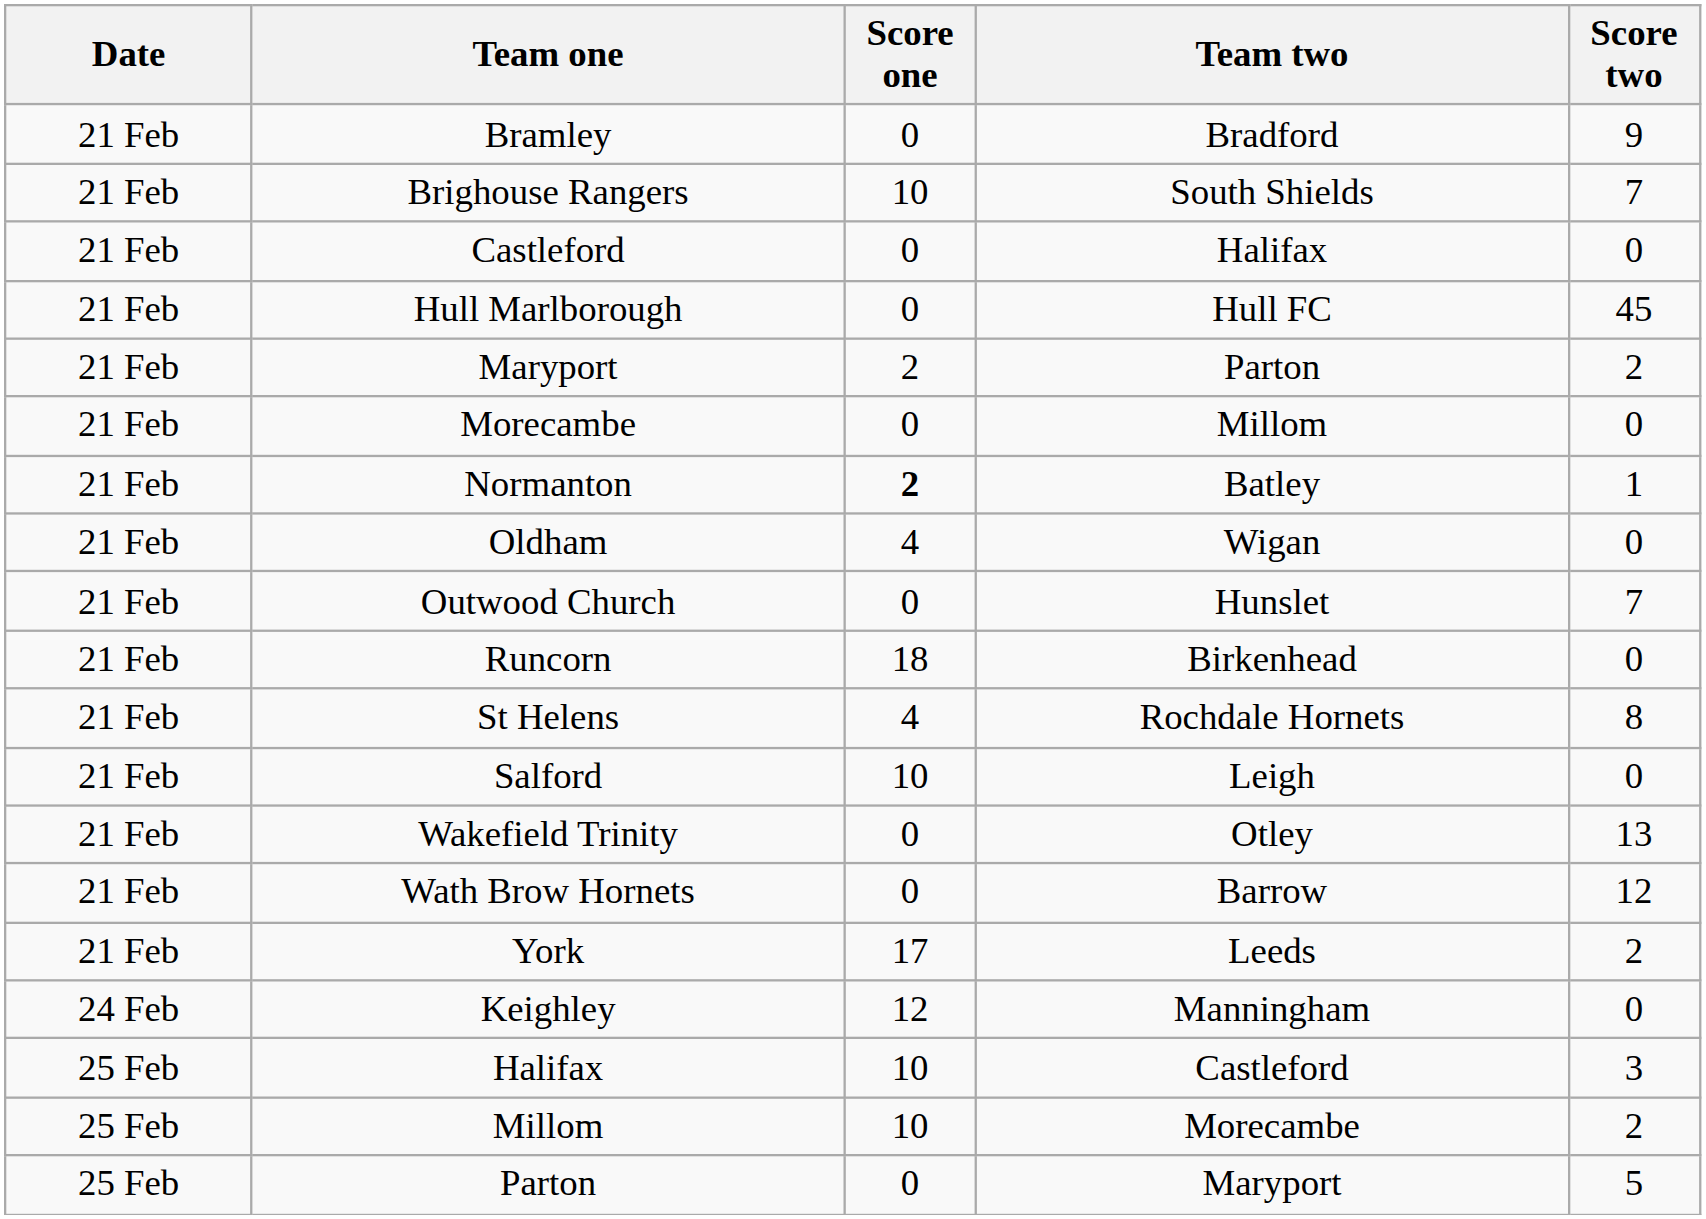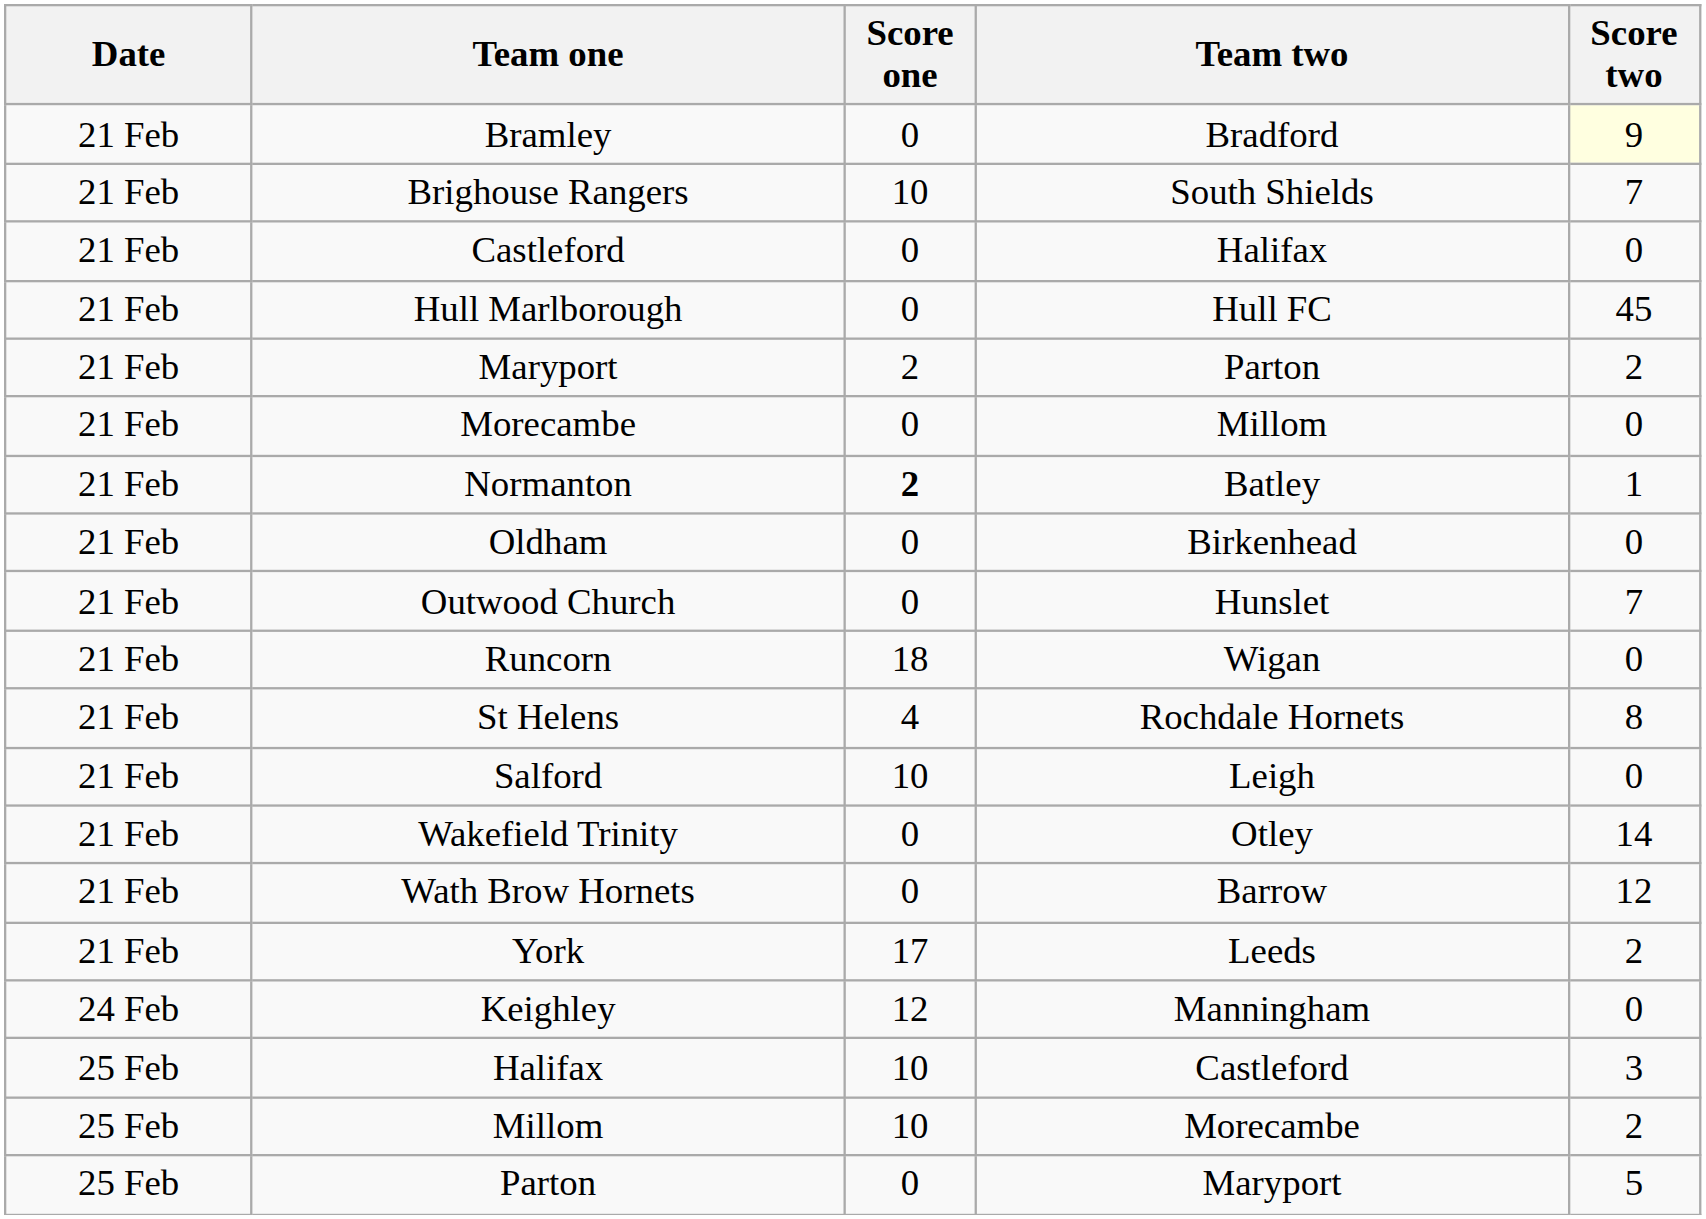Bramley | Score two: no background -> lightyellow background
Oldham | Score one: 4 -> 0
Oldham | Team two: Wigan -> Birkenhead
Runcorn | Team two: Birkenhead -> Wigan
Wakefield Trinity | Score two: 13 -> 14
